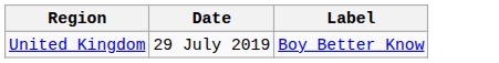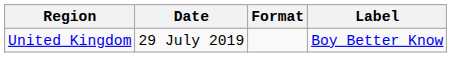+ column: Format
